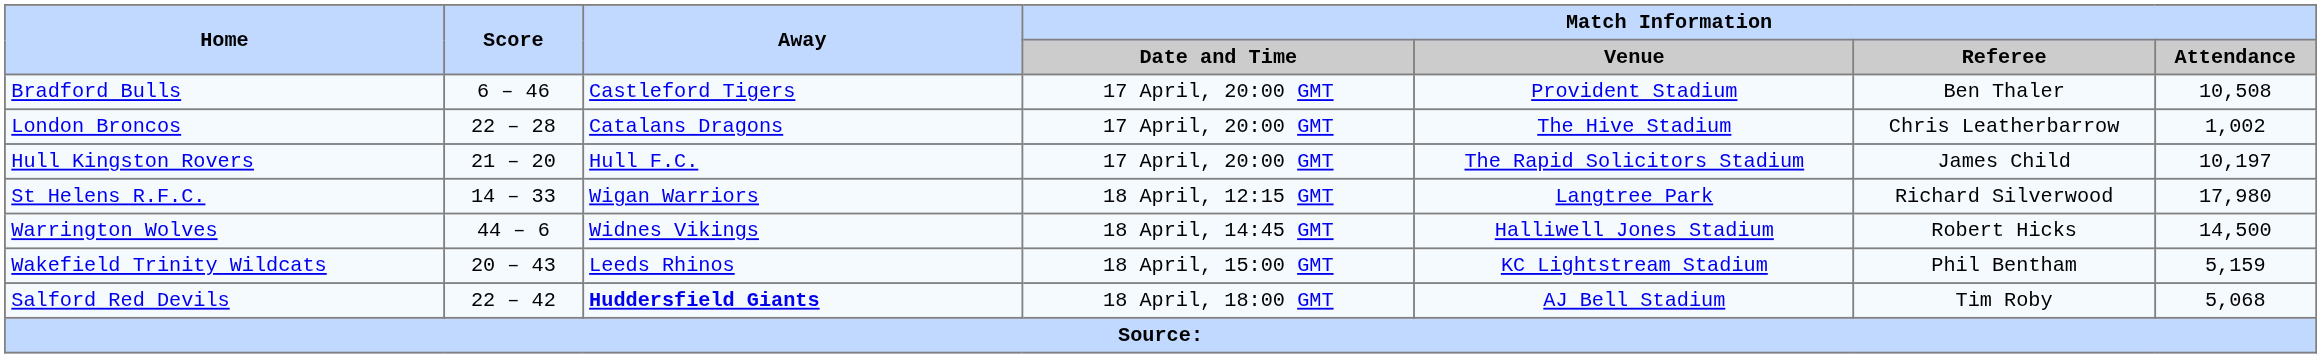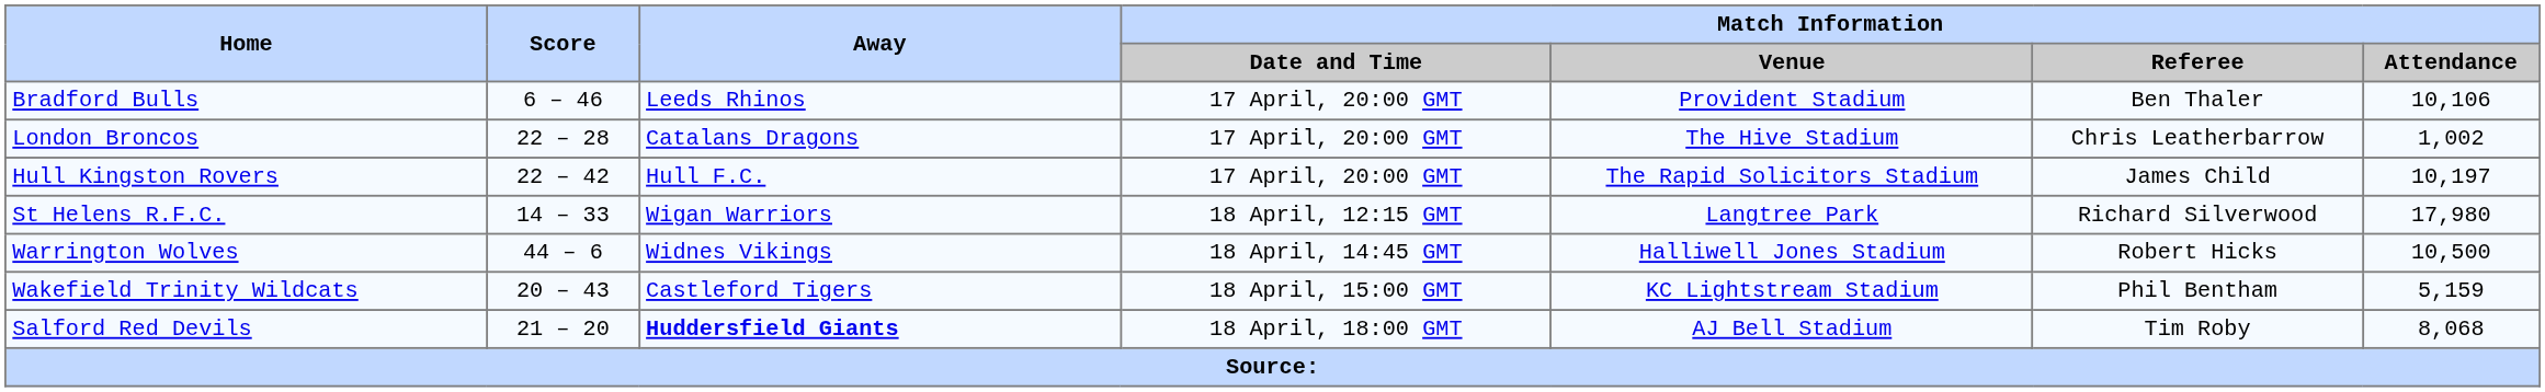Bradford Bulls | Away: Castleford Tigers -> Leeds Rhinos
Bradford Bulls | Match Information / Attendance: 10,508 -> 10,106
Hull Kingston Rovers | Score: 21 – 20 -> 22 – 42
Warrington Wolves | Match Information / Attendance: 14,500 -> 10,500
Wakefield Trinity Wildcats | Away: Leeds Rhinos -> Castleford Tigers
Salford Red Devils | Score: 22 – 42 -> 21 – 20
Salford Red Devils | Match Information / Attendance: 5,068 -> 8,068
